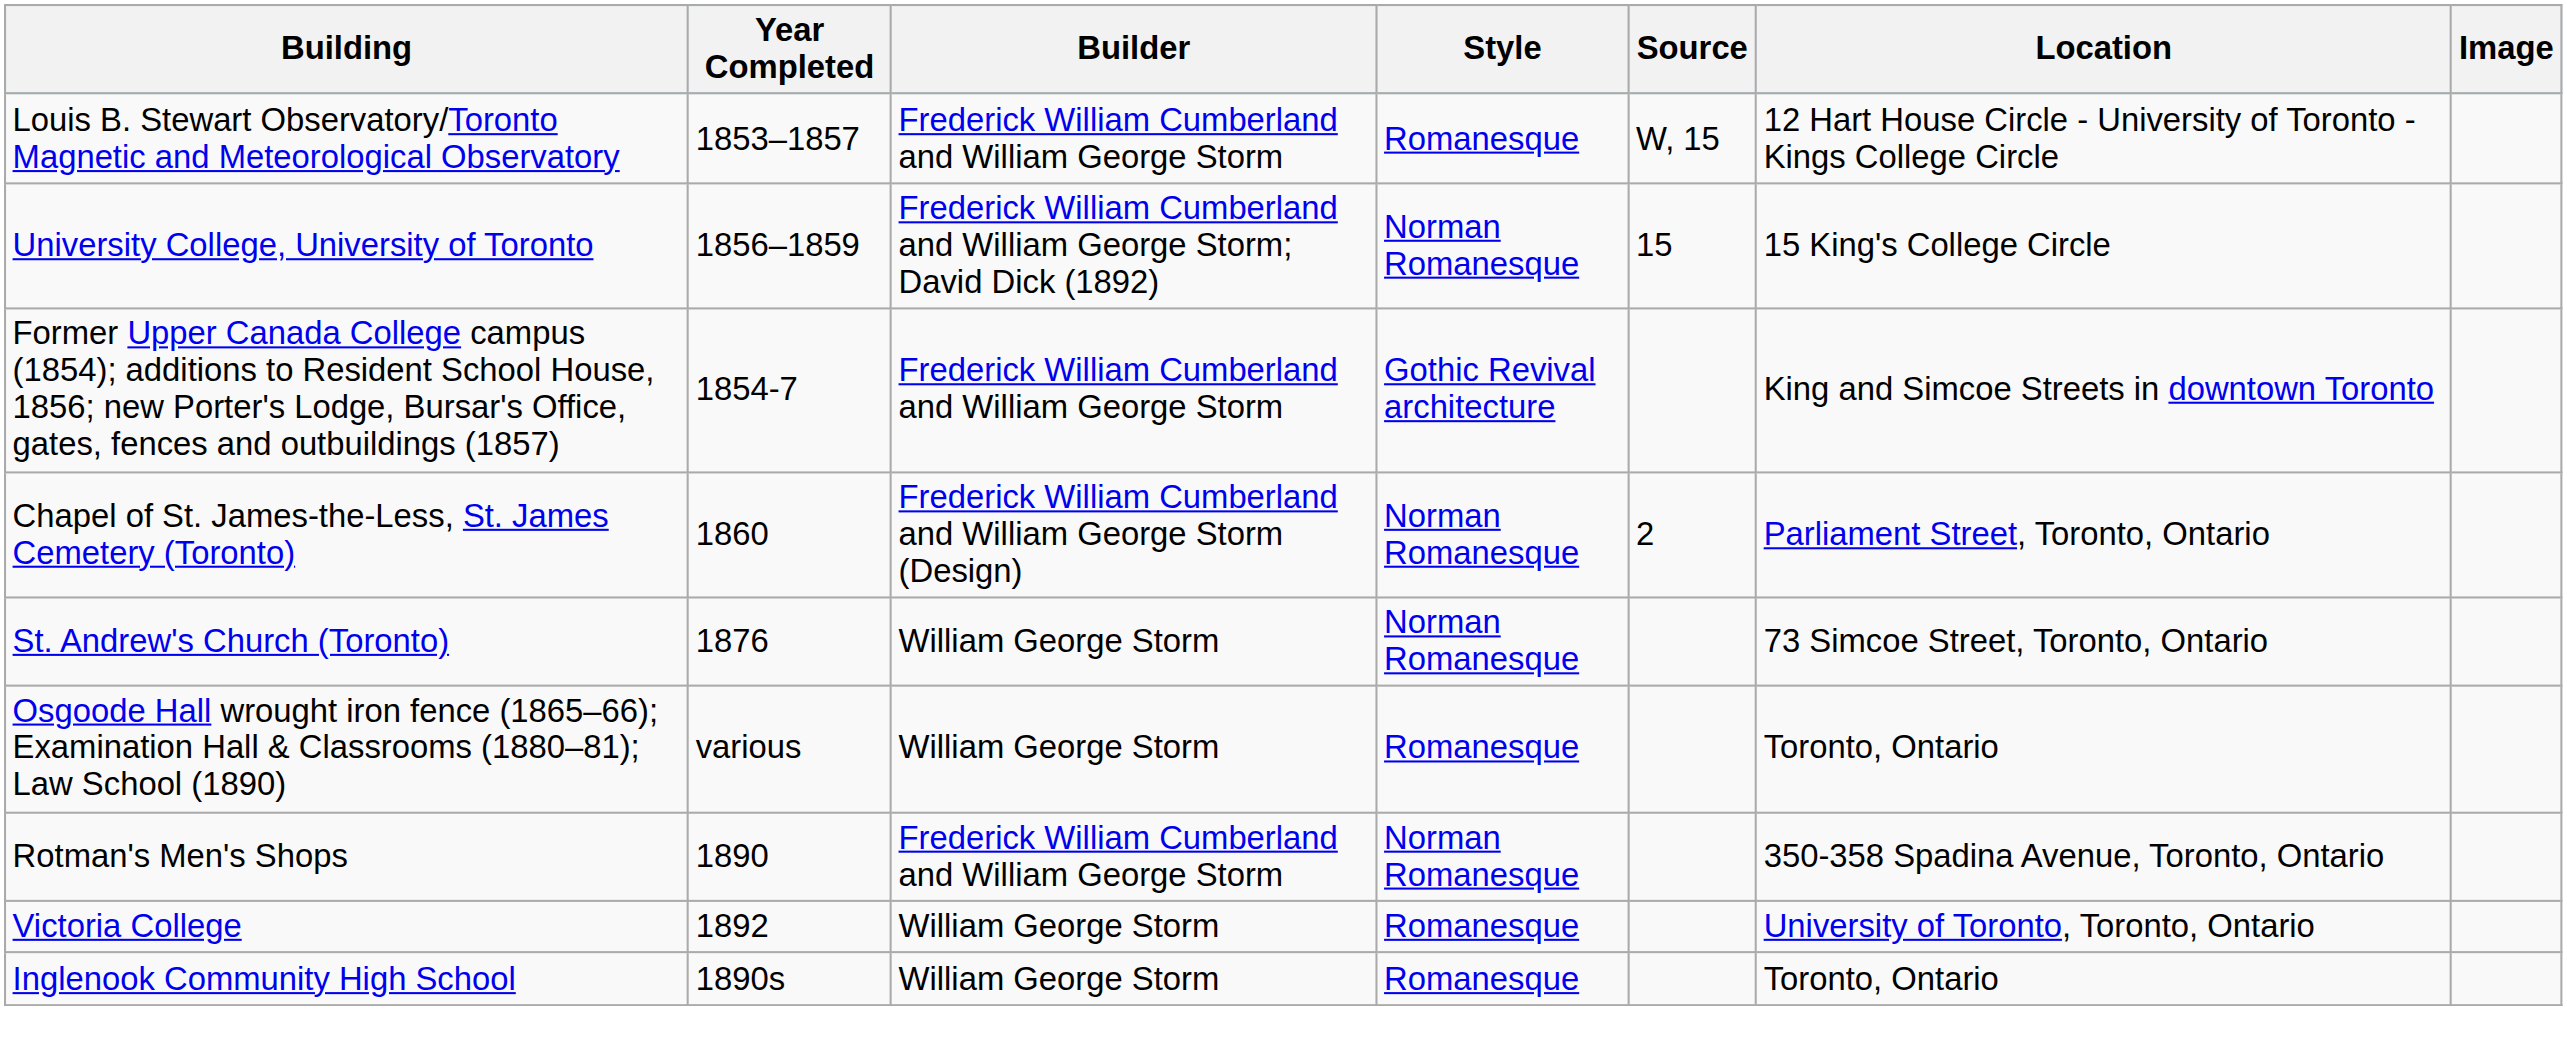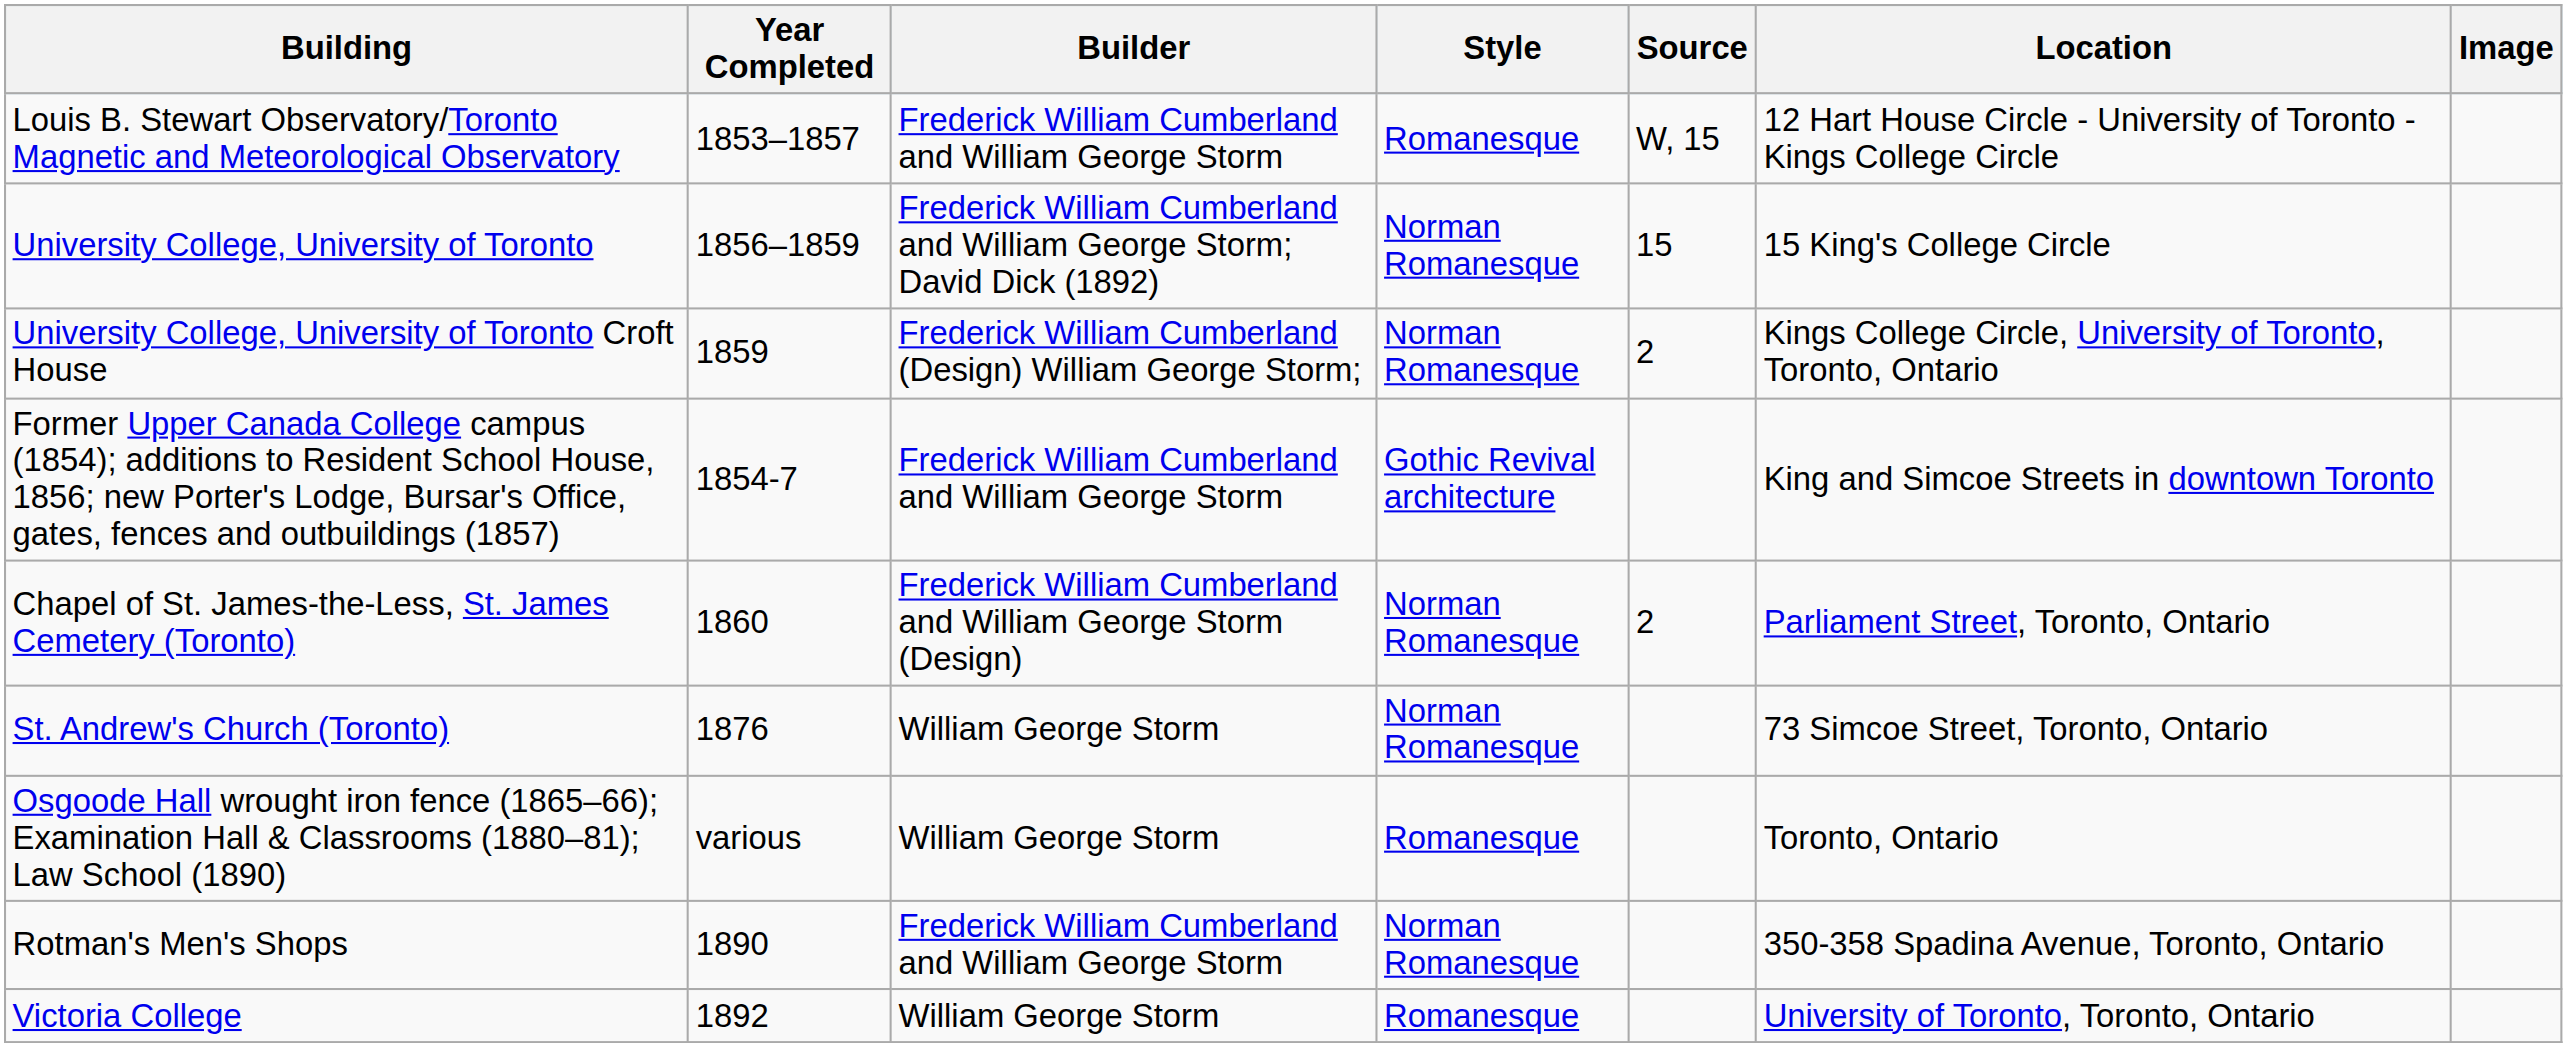+ row: University College, University of Toronto Croft House | 1859 | Frederick William Cumberland (Design) William George Storm; | Norman Romanesque | 2 | Kings College Circle, University of Toronto, Toronto, Ontario
- row: Inglenook Community High School | 1890s | William George Storm | Romanesque | Toronto, Ontario
